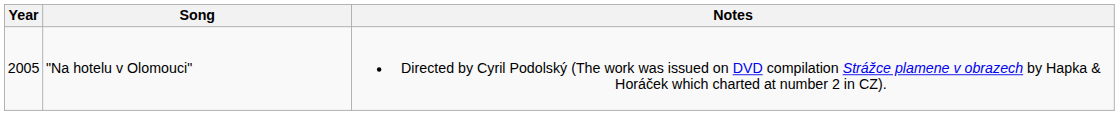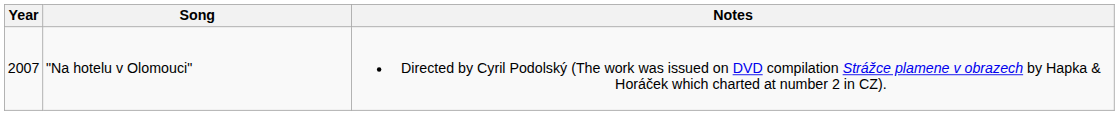"Na hotelu v Olomouci" | Year: 2005 -> 2007
